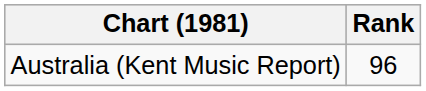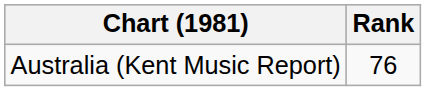Australia (Kent Music Report) | Rank: 96 -> 76
